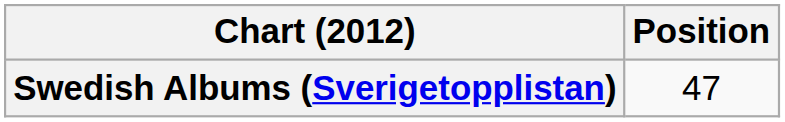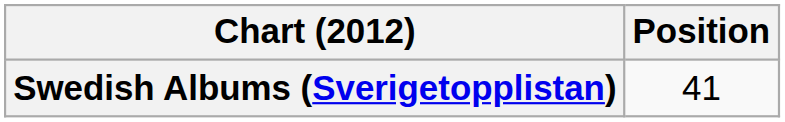Swedish Albums (Sverigetopplistan) | Position: 47 -> 41
